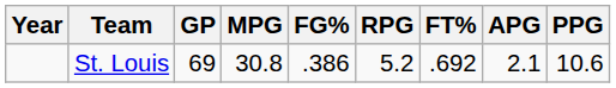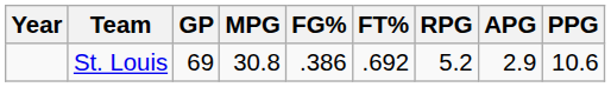columns swapped: FT% <-> RPG
St. Louis | APG: 2.1 -> 2.9
